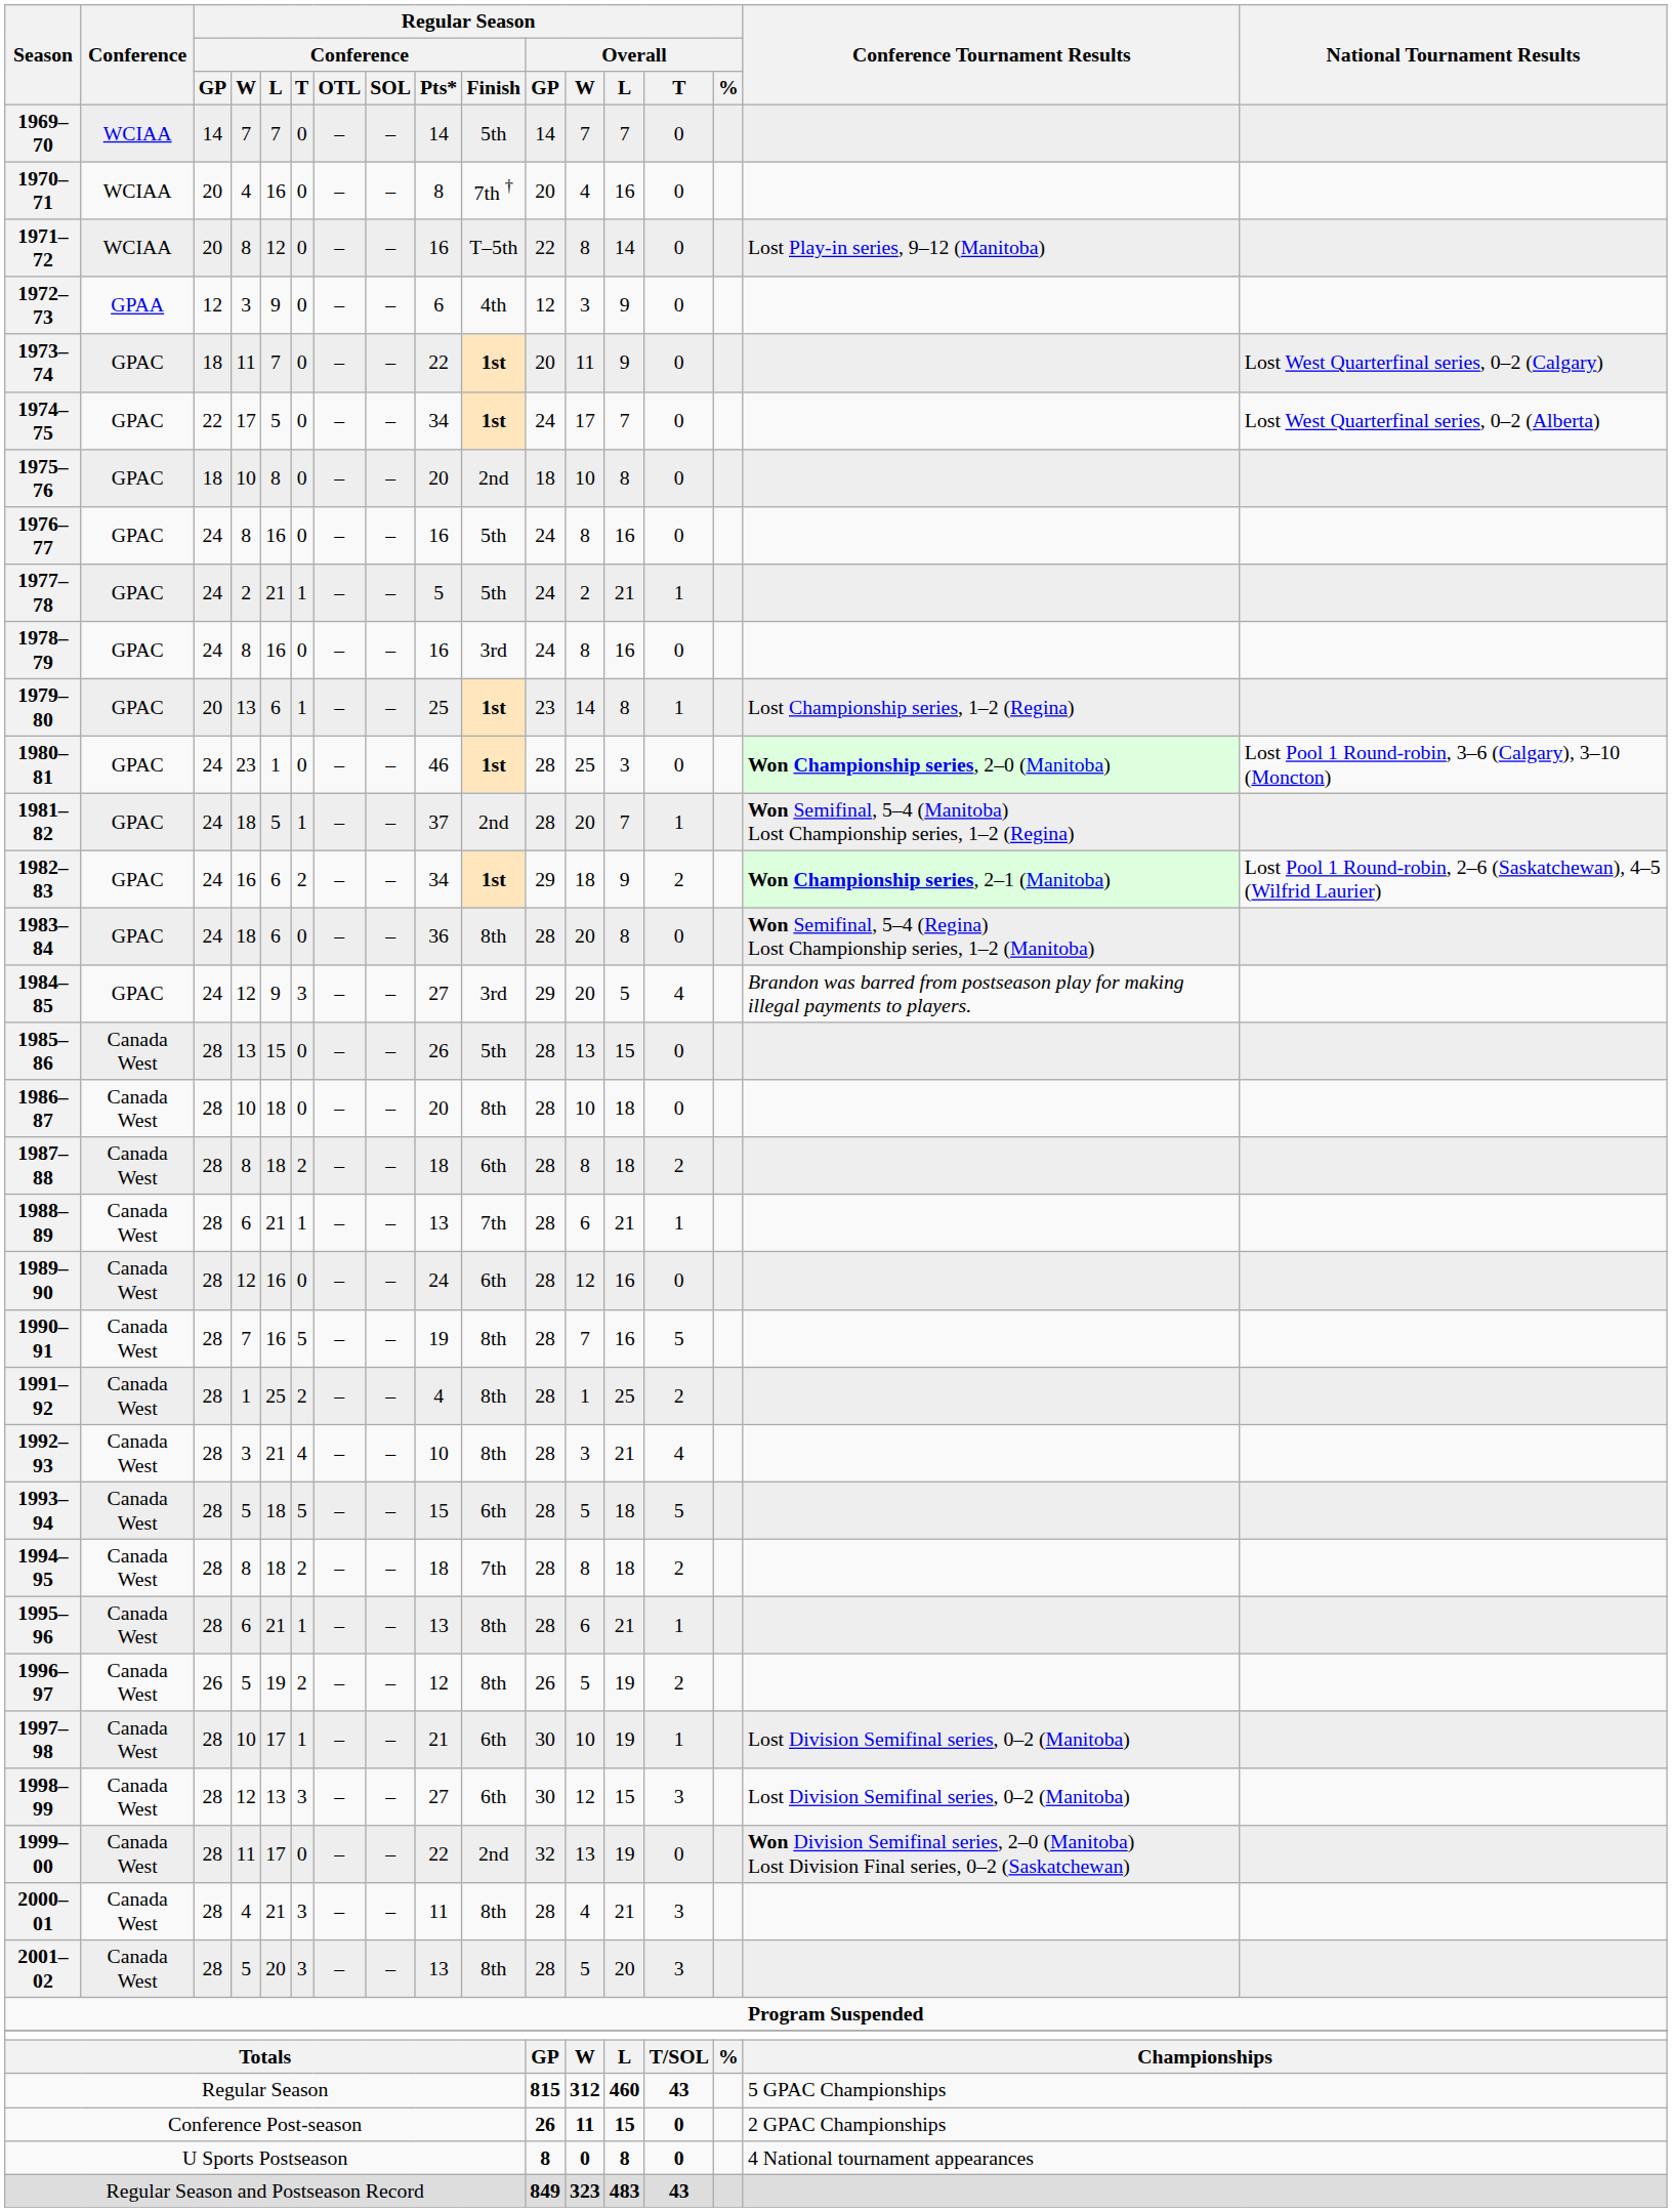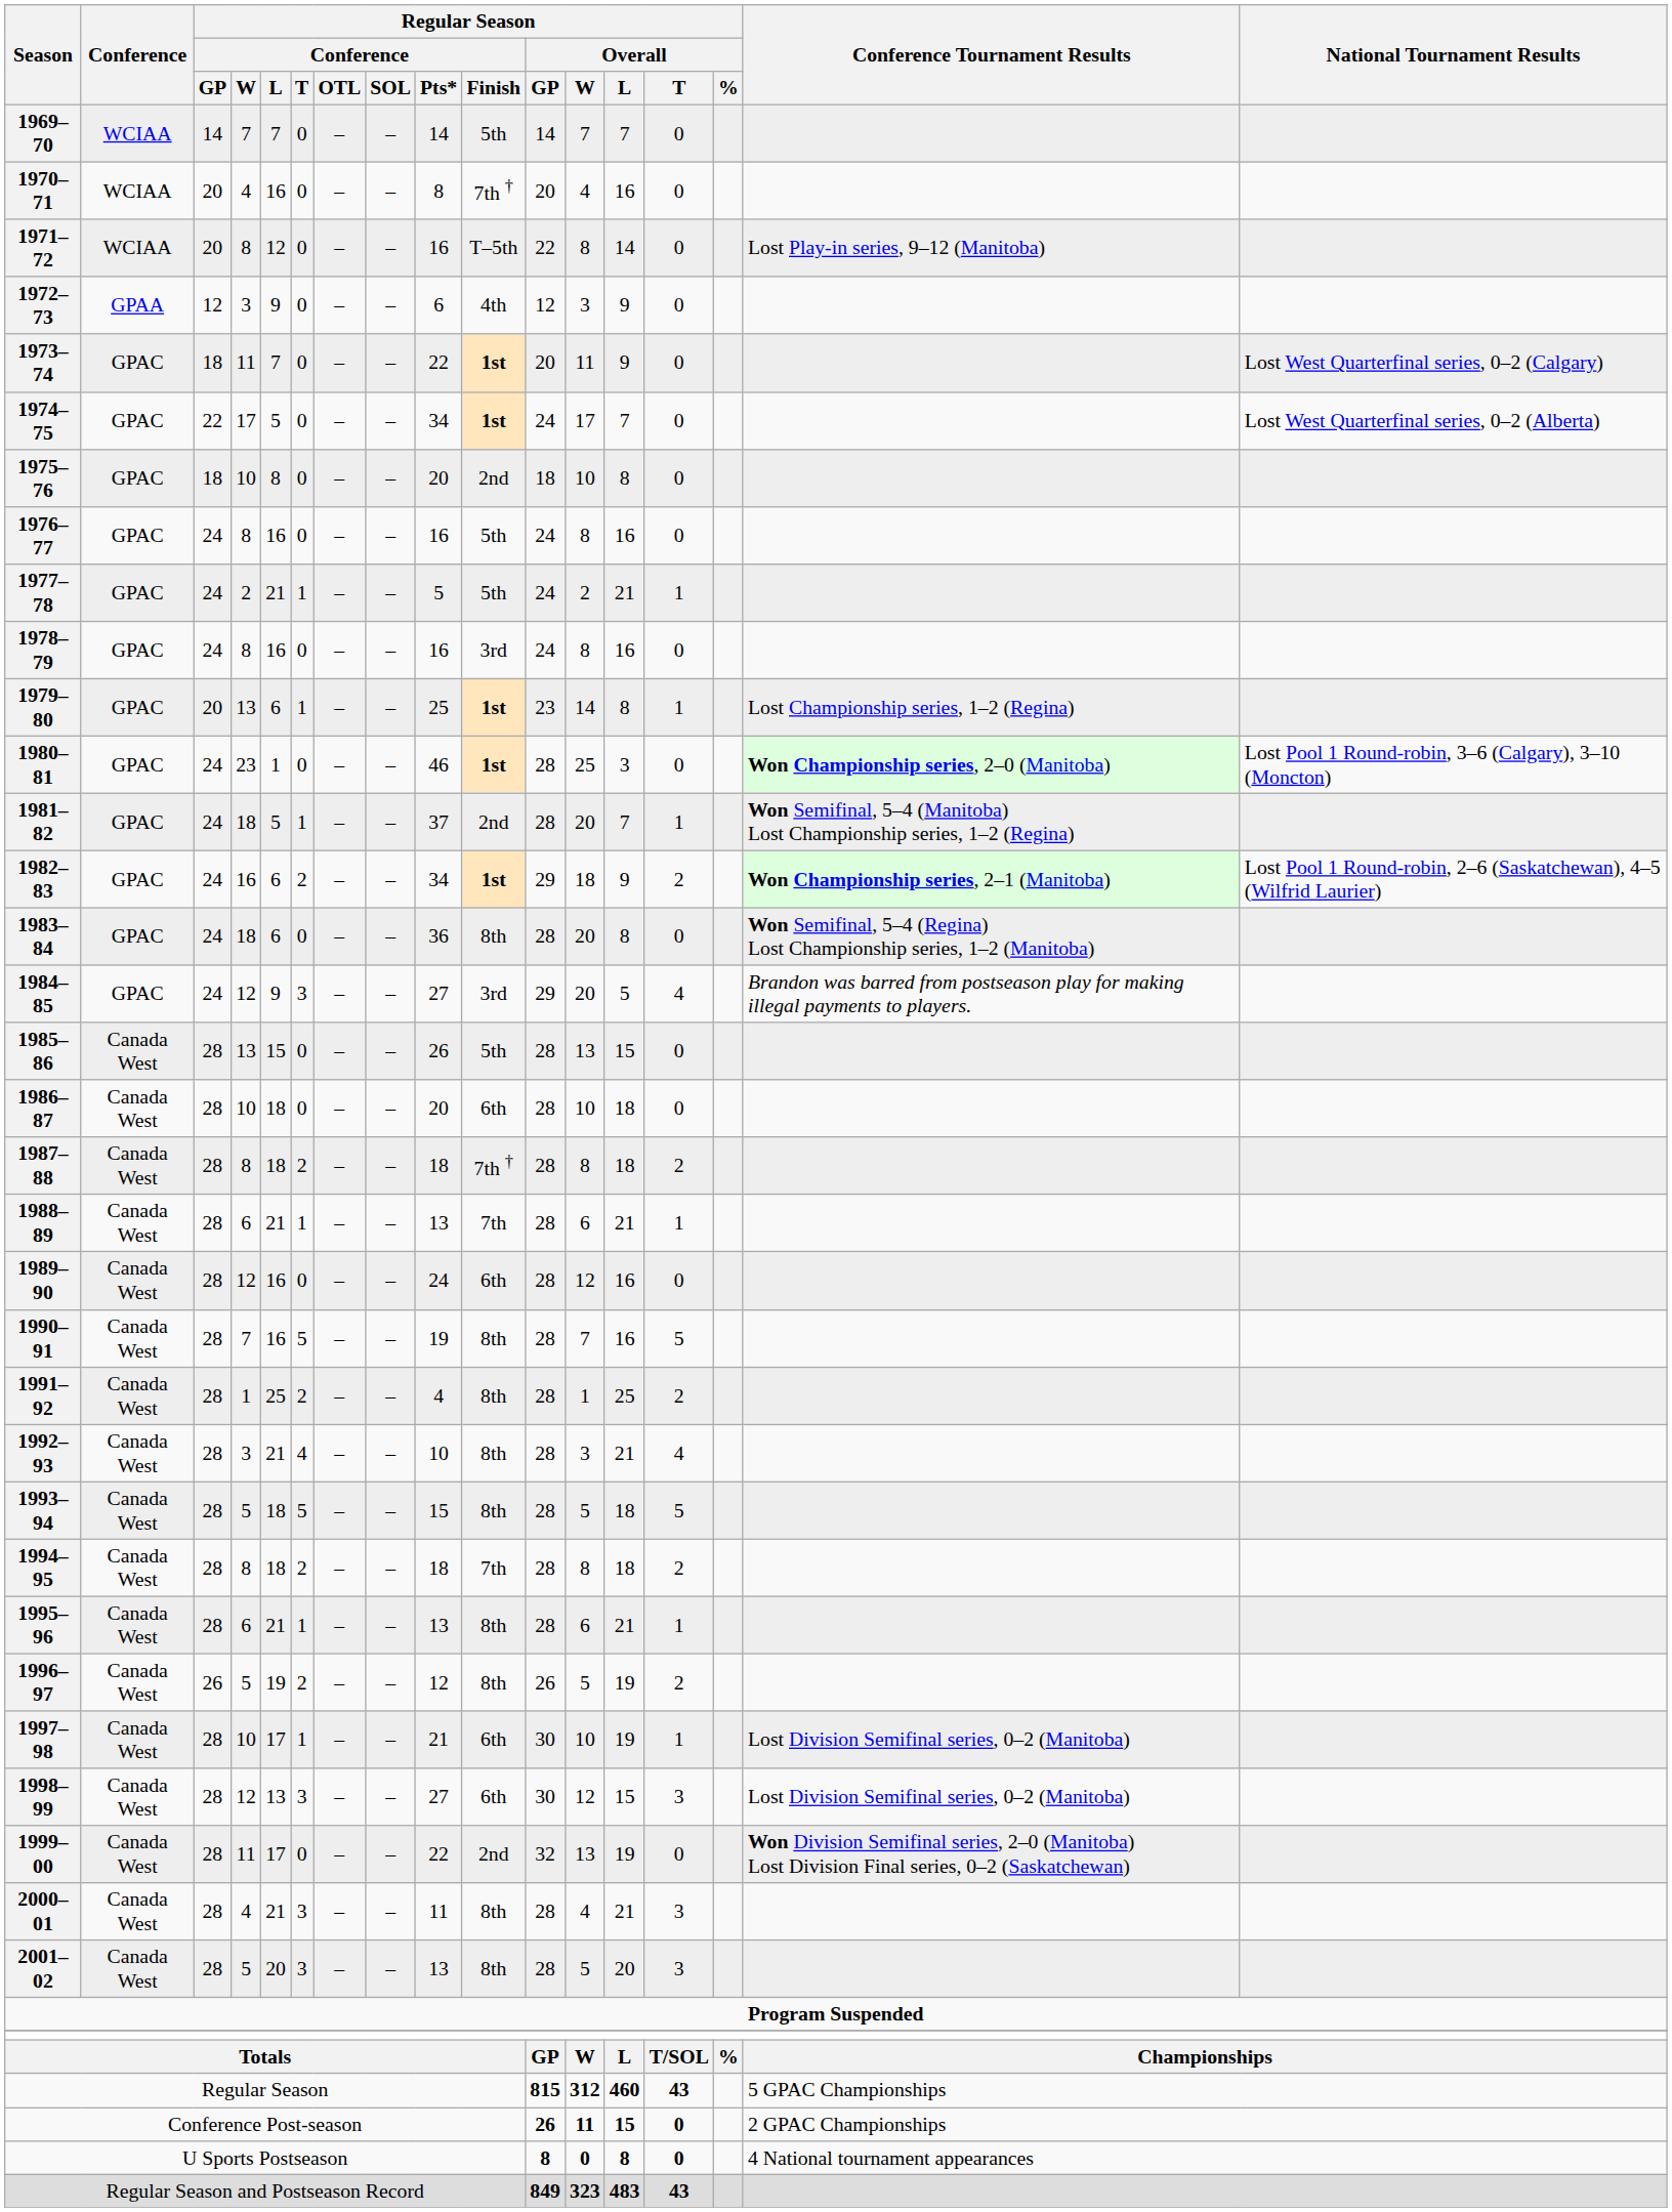1986–87 | Regular Season / Conference / Finish: 8th -> 6th
1987–88 | Regular Season / Conference / Finish: 6th -> 7th †
1993–94 | Regular Season / Conference / Finish: 6th -> 8th
